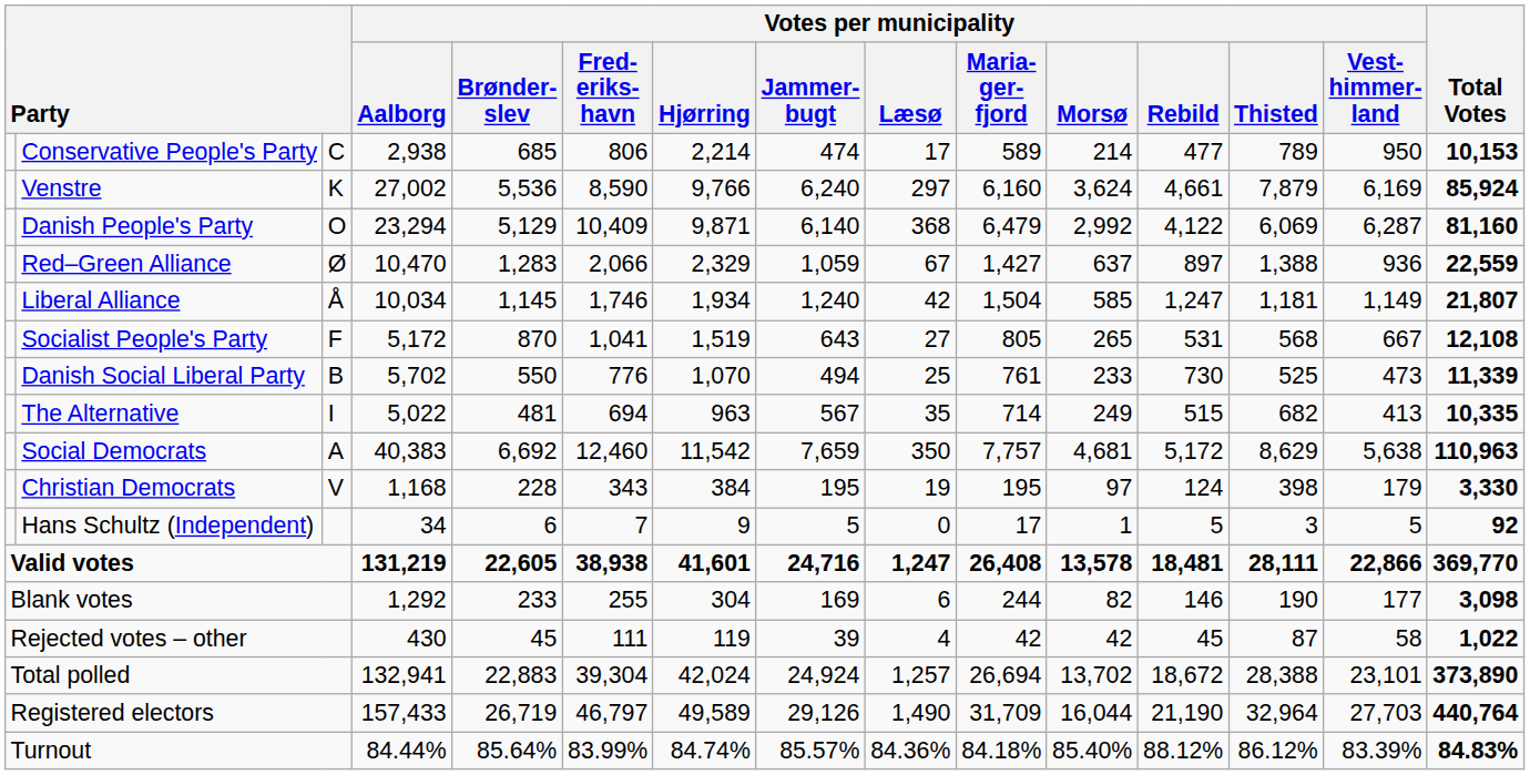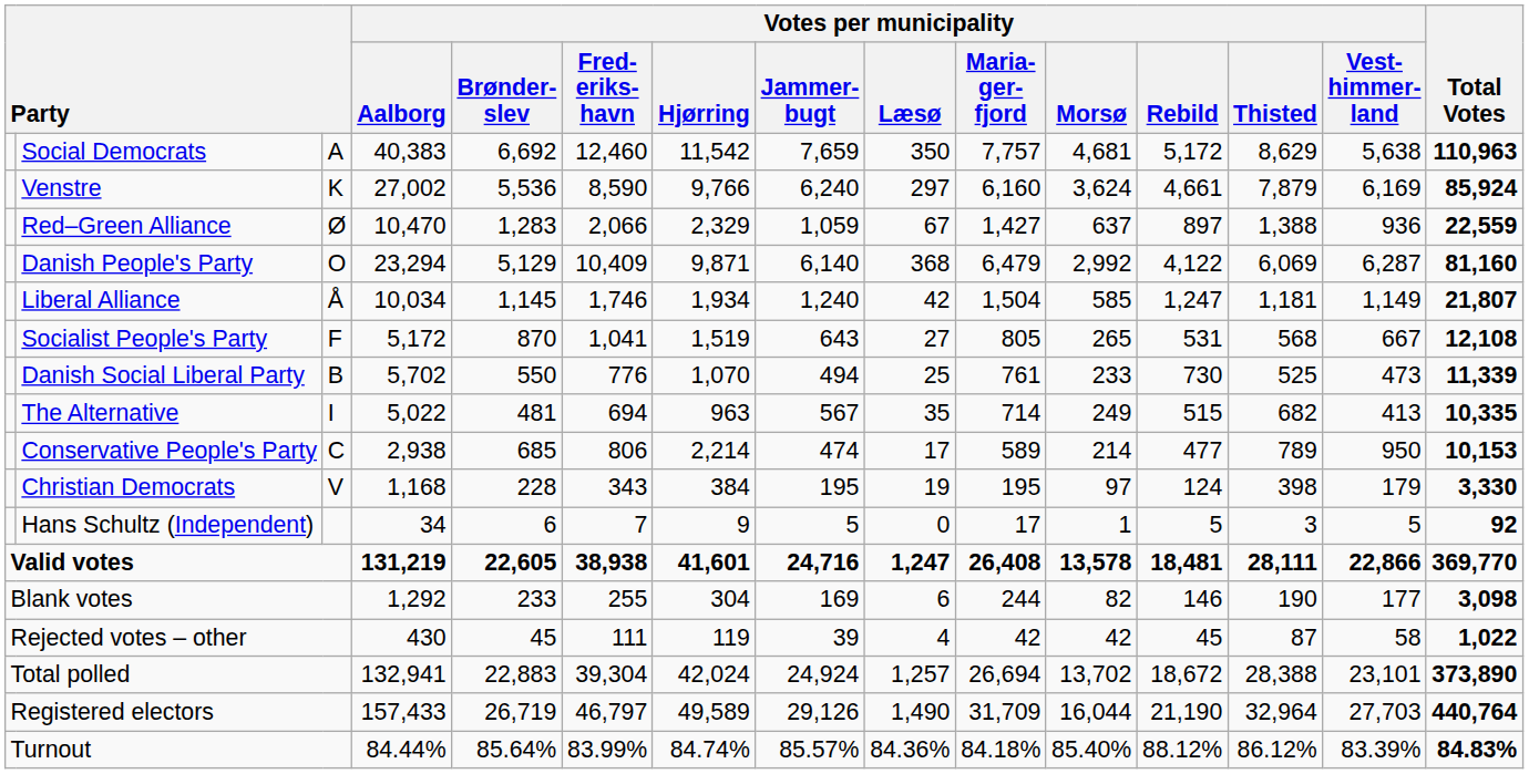rows swapped: Social Democrats <-> Conservative People's Party
rows swapped: Danish People's Party <-> Red–Green Alliance
